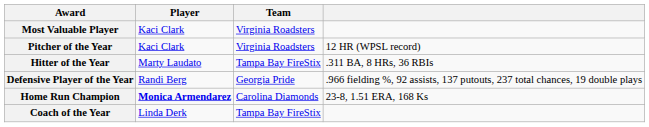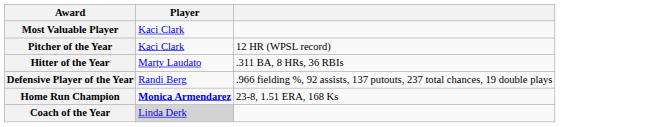- column: Team | Virginia Roadsters | Virginia Roadsters | Tampa Bay FireStix | Georgia Pride | Carolina Diamonds | Tampa Bay FireStix
Coach of the Year | Player: no background -> lightgrey background
